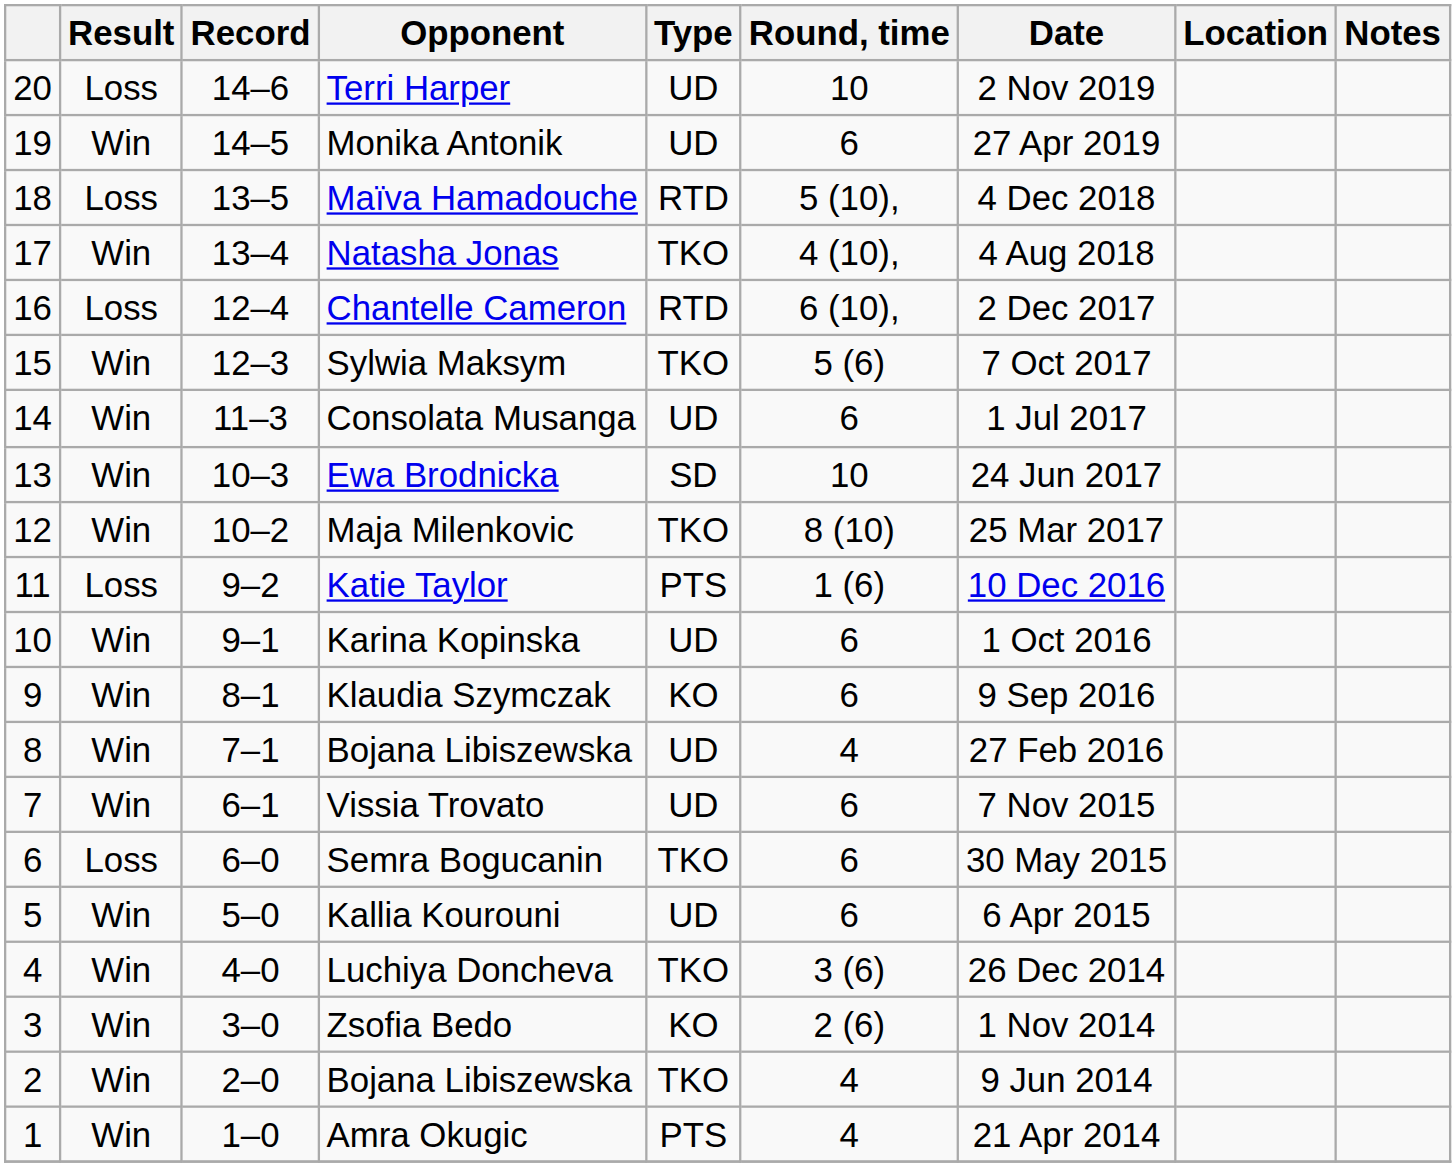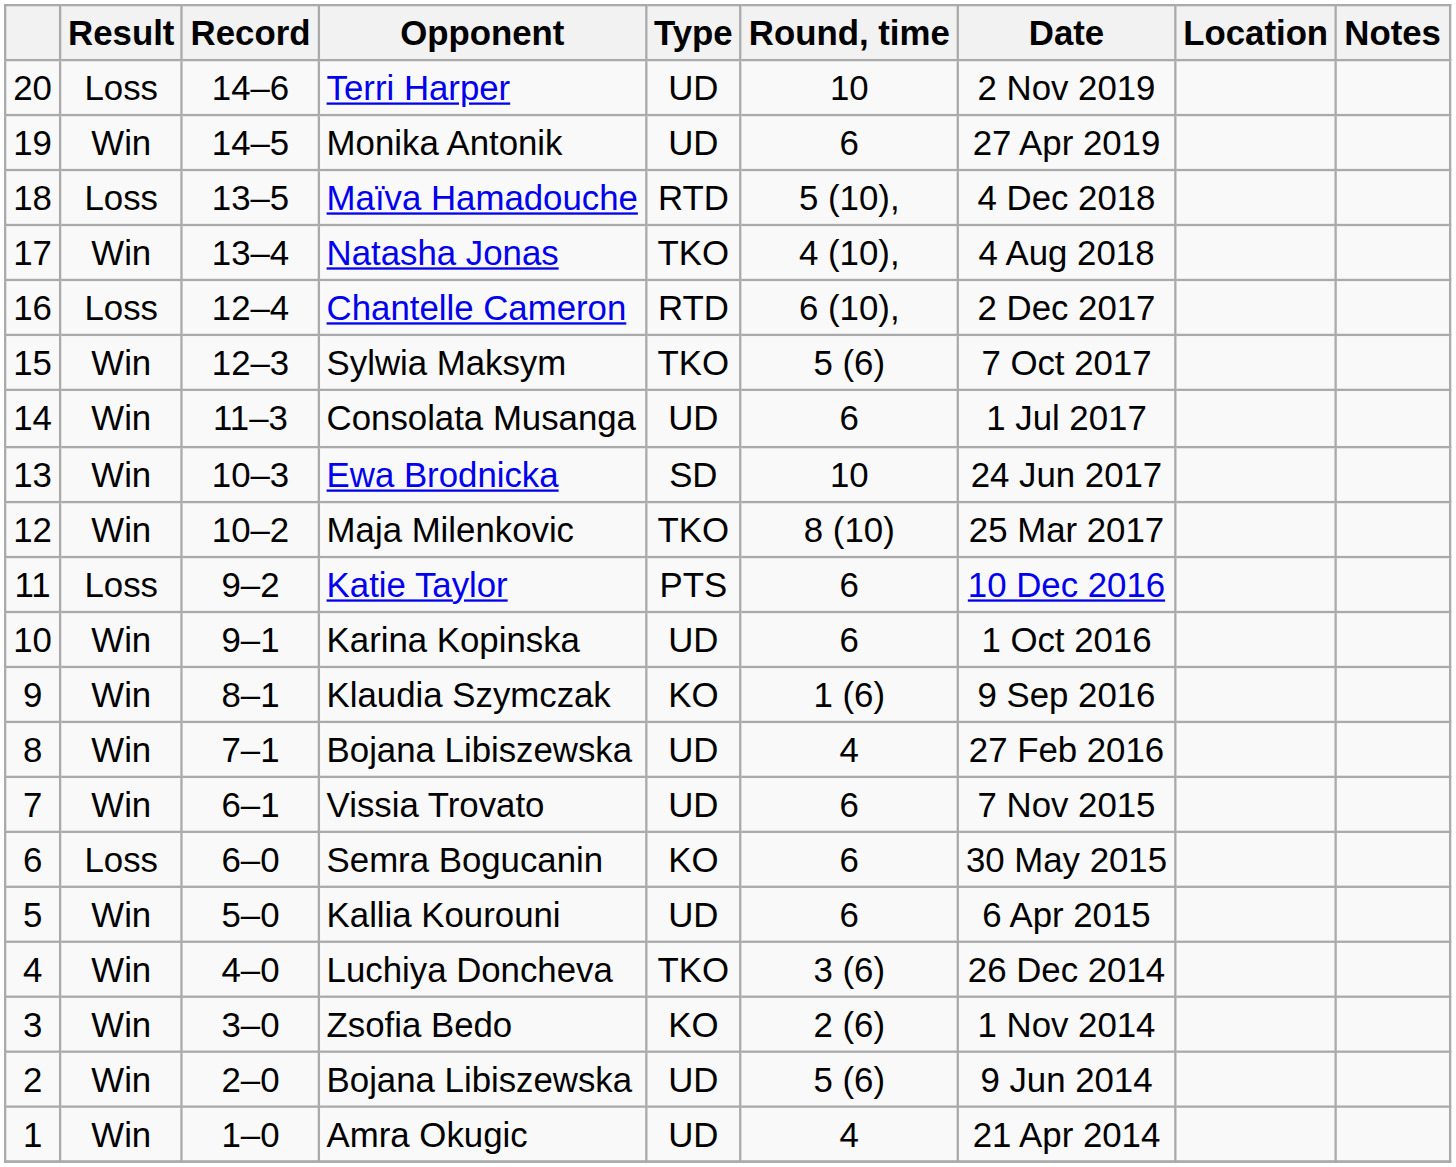Katie Taylor | Round, time: 1 (6) -> 6
Klaudia Szymczak | Round, time: 6 -> 1 (6)
Semra Bogucanin | Type: TKO -> KO
2 / Bojana Libiszewska | Type: TKO -> UD
2 / Bojana Libiszewska | Round, time: 4 -> 5 (6)
Amra Okugic | Type: PTS -> UD
